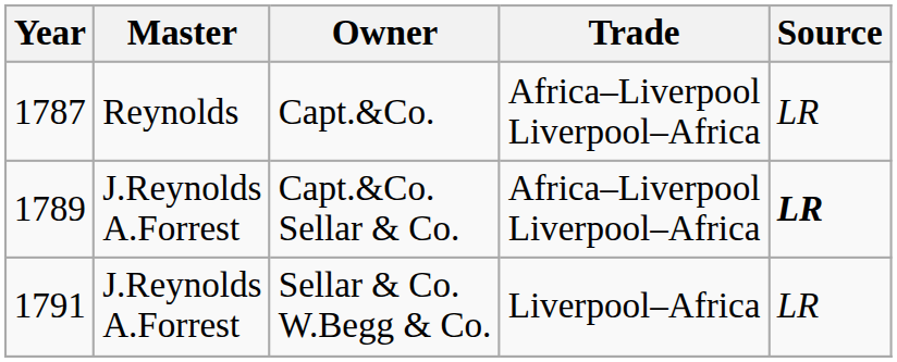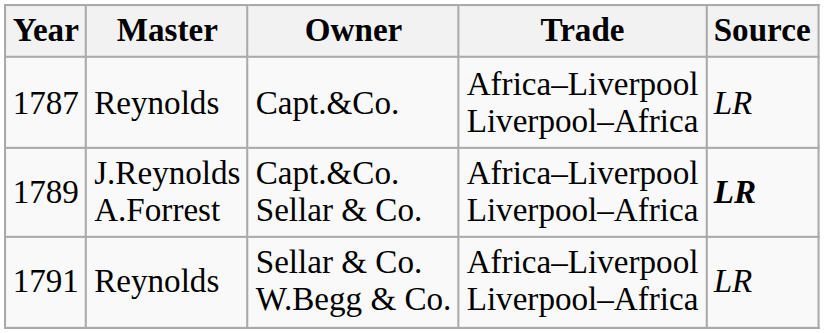Sellar & Co. W.Begg & Co. | Master: J.Reynolds A.Forrest -> Reynolds
Sellar & Co. W.Begg & Co. | Trade: Liverpool–Africa -> Africa–Liverpool Liverpool–Africa
